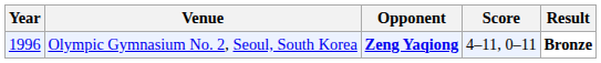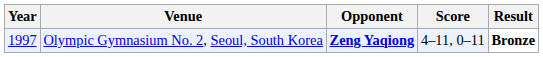Olympic Gymnasium No. 2, Seoul, South Korea | Year: 1996 -> 1997
